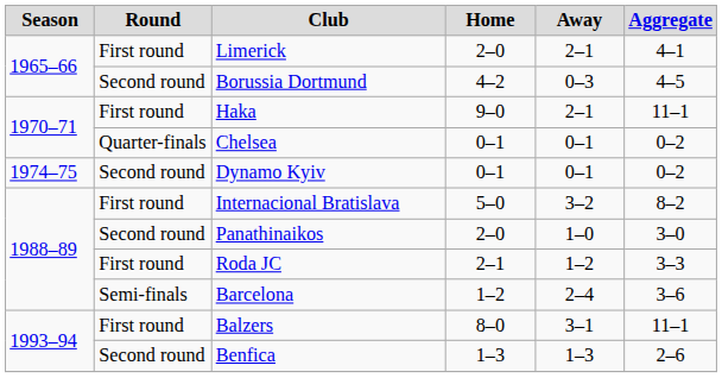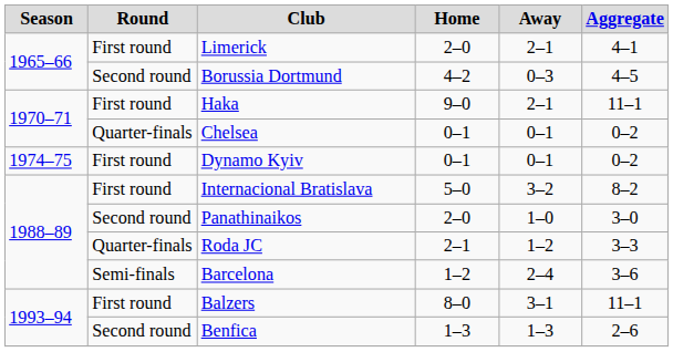Dynamo Kyiv | Round: Second round -> First round
Roda JC | Round: First round -> Quarter-finals
